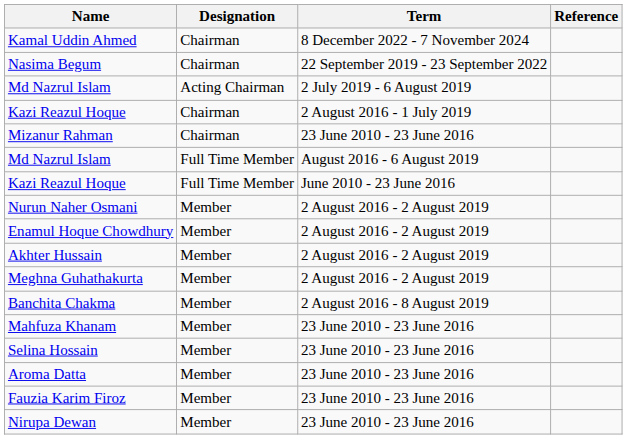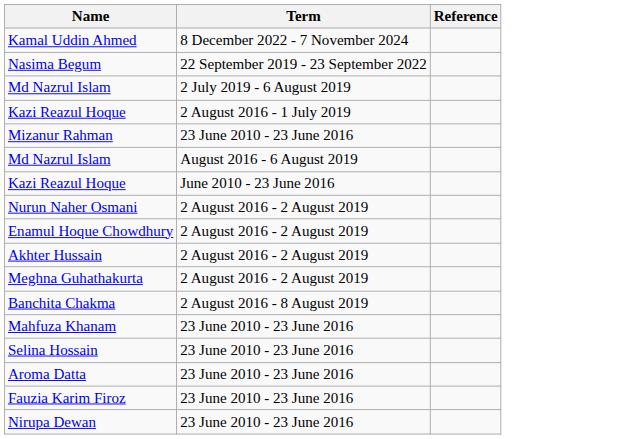- column: Designation | Chairman | Chairman | Acting Chairman | Chairman | Chairman | Full Time Member | Full Time Member | Member | Member | Member | Member | Member | Member | Member | Member | Member | Member
